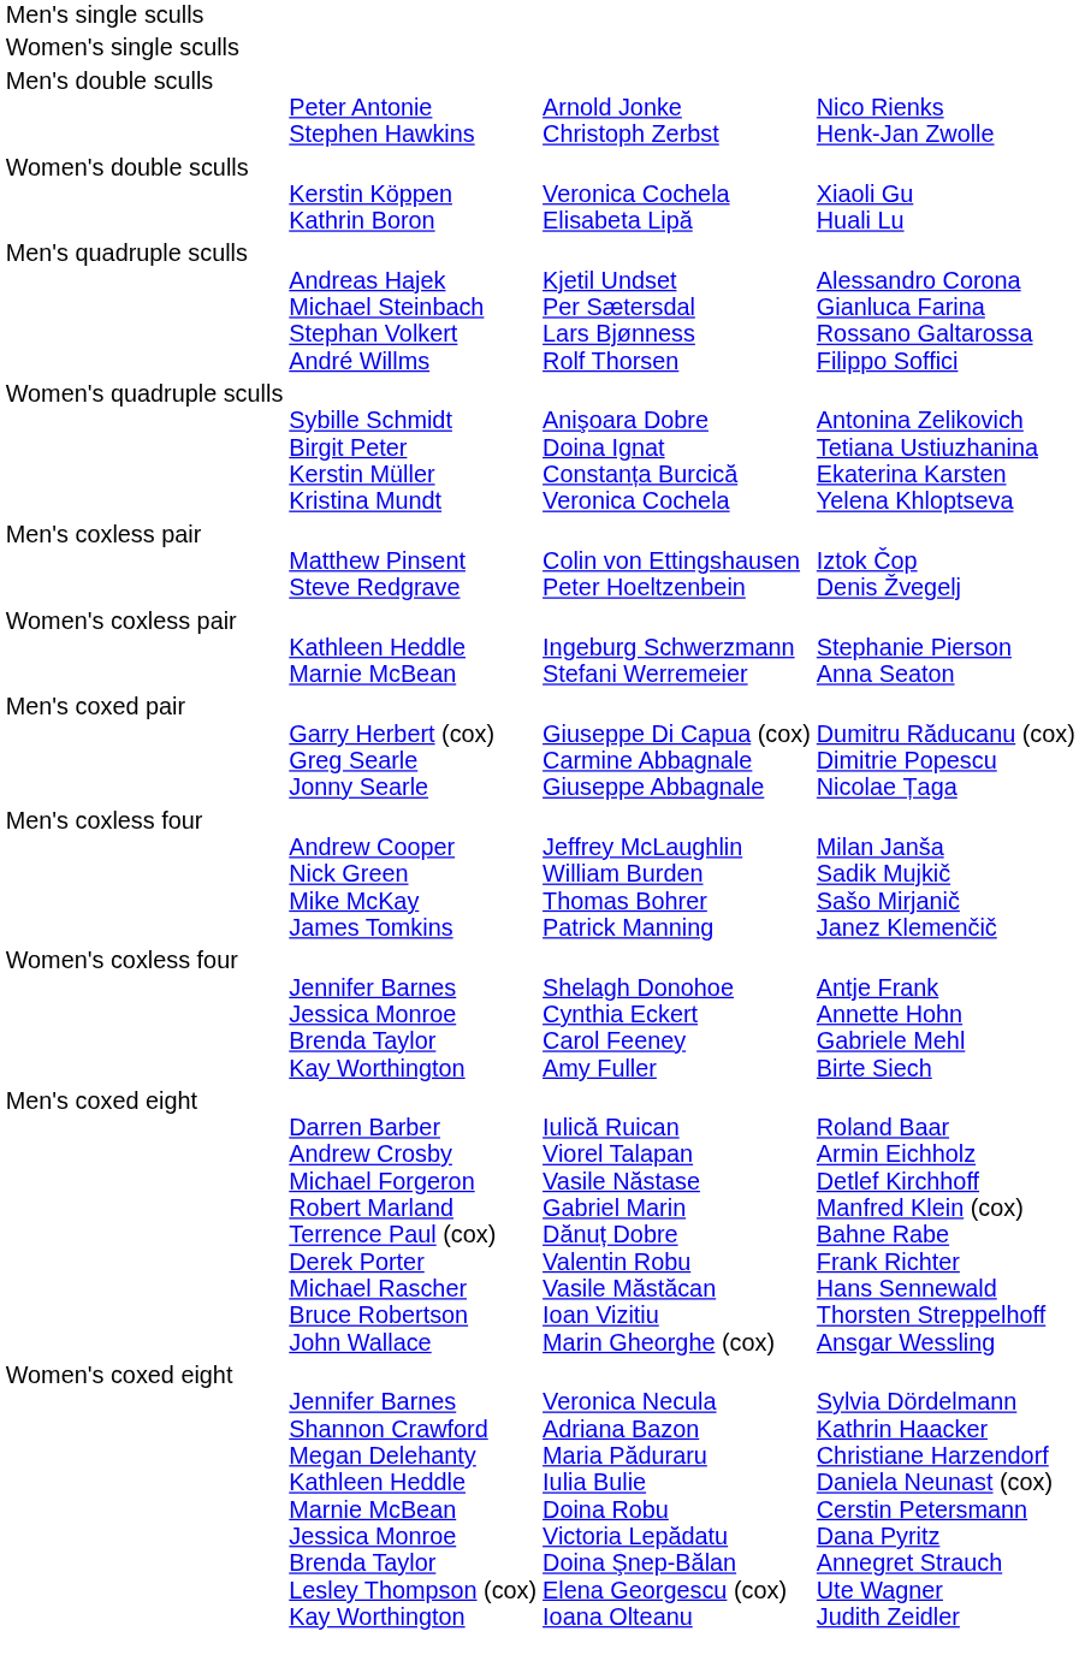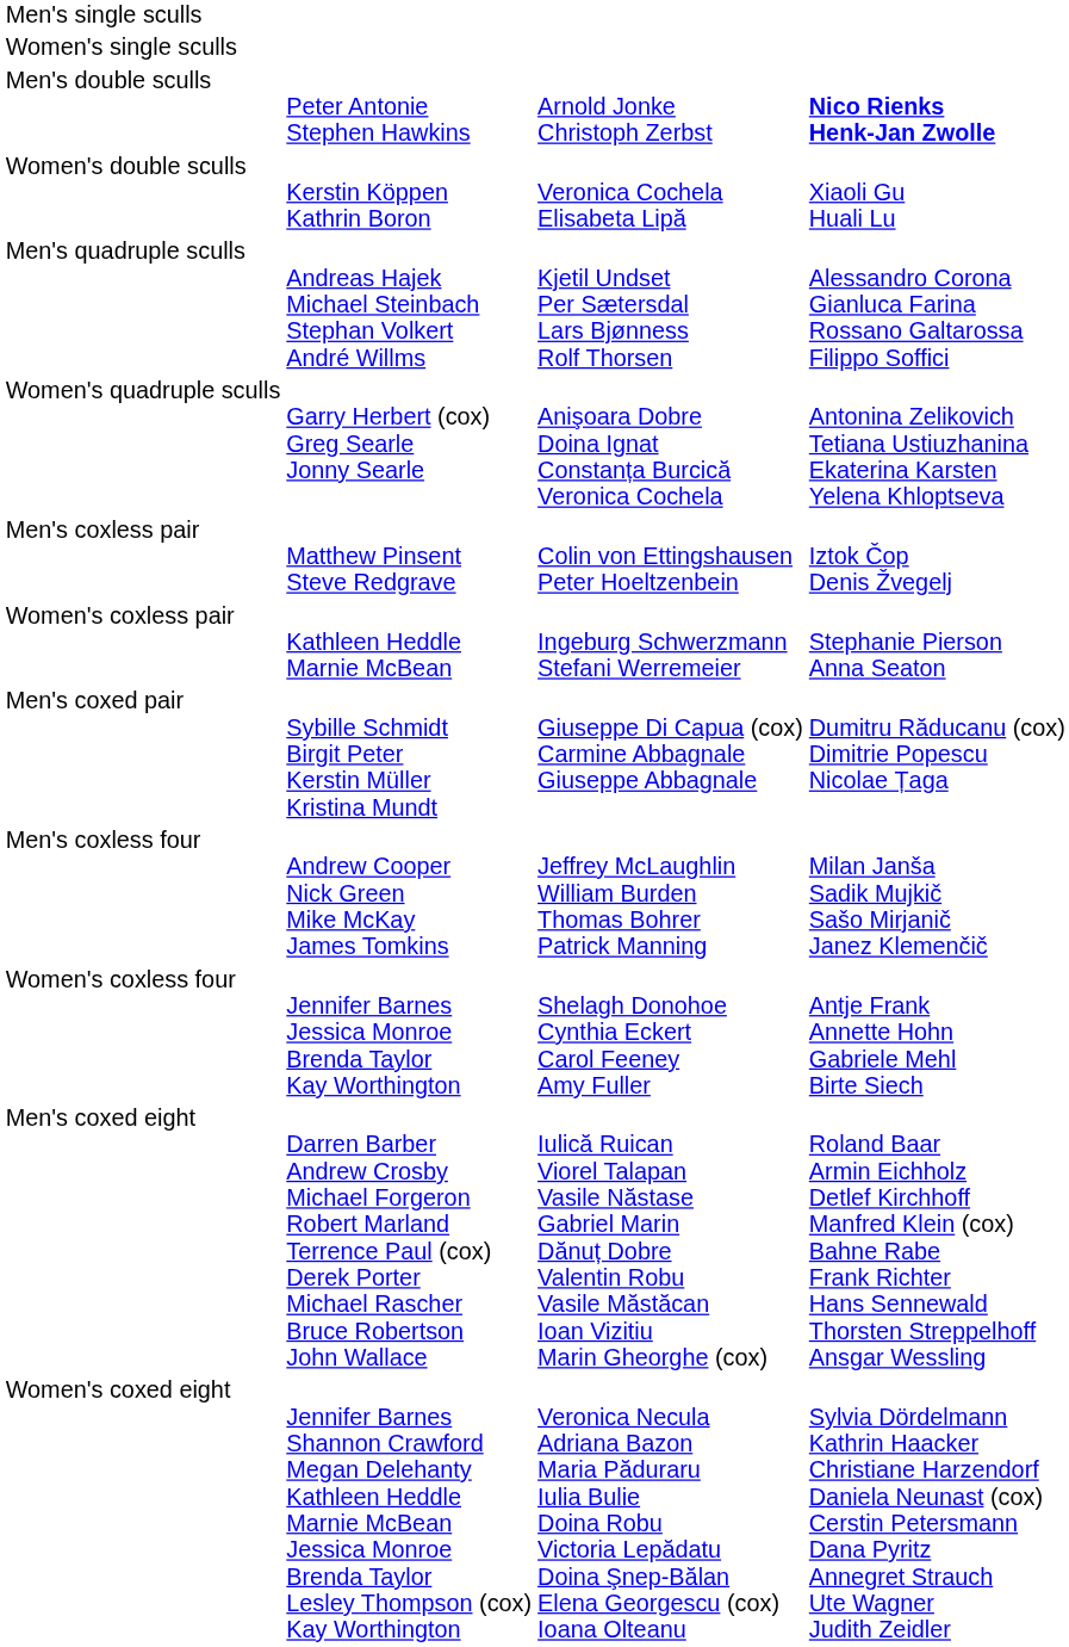Men's double sculls | column 4: normal -> bold
Women's quadruple sculls | column 2: Sybille Schmidt Birgit Peter Kerstin Müller Kristina Mundt -> Garry Herbert (cox) Greg Searle Jonny Searle
Men's coxed pair | column 2: Garry Herbert (cox) Greg Searle Jonny Searle -> Sybille Schmidt Birgit Peter Kerstin Müller Kristina Mundt
